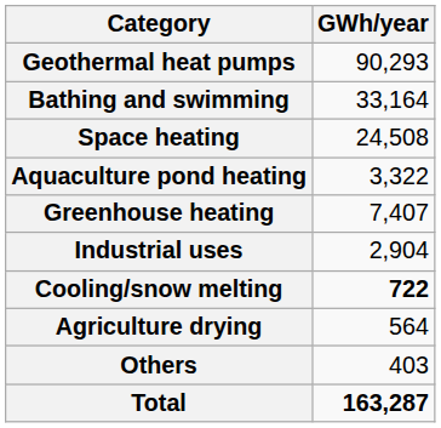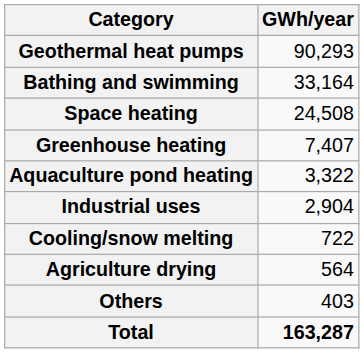rows swapped: Greenhouse heating <-> Aquaculture pond heating
Cooling/snow melting | GWh/year: bold -> normal
